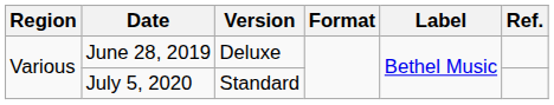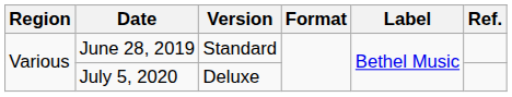June 28, 2019 | Version: Deluxe -> Standard
July 5, 2020 | Version: Standard -> Deluxe
